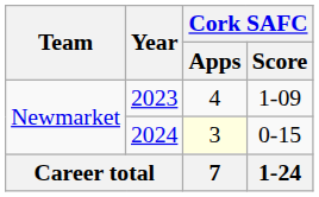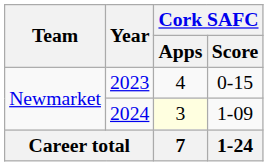2023 | Cork SAFC / Score: 1-09 -> 0-15
2024 | Cork SAFC / Score: 0-15 -> 1-09
